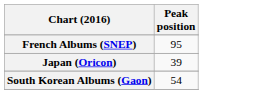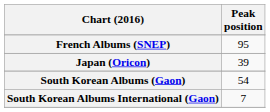+ row: South Korean Albums International (Gaon) | 7
